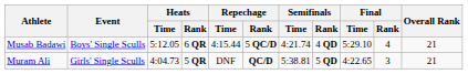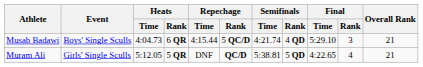Musab Badawi | Heats / Time: 5:12.05 -> 4:04.73
Musab Badawi | Final / Rank: 4 -> 3
Muram Ali | Heats / Time: 4:04.73 -> 5:12.05
Muram Ali | Final / Rank: 3 -> 4
